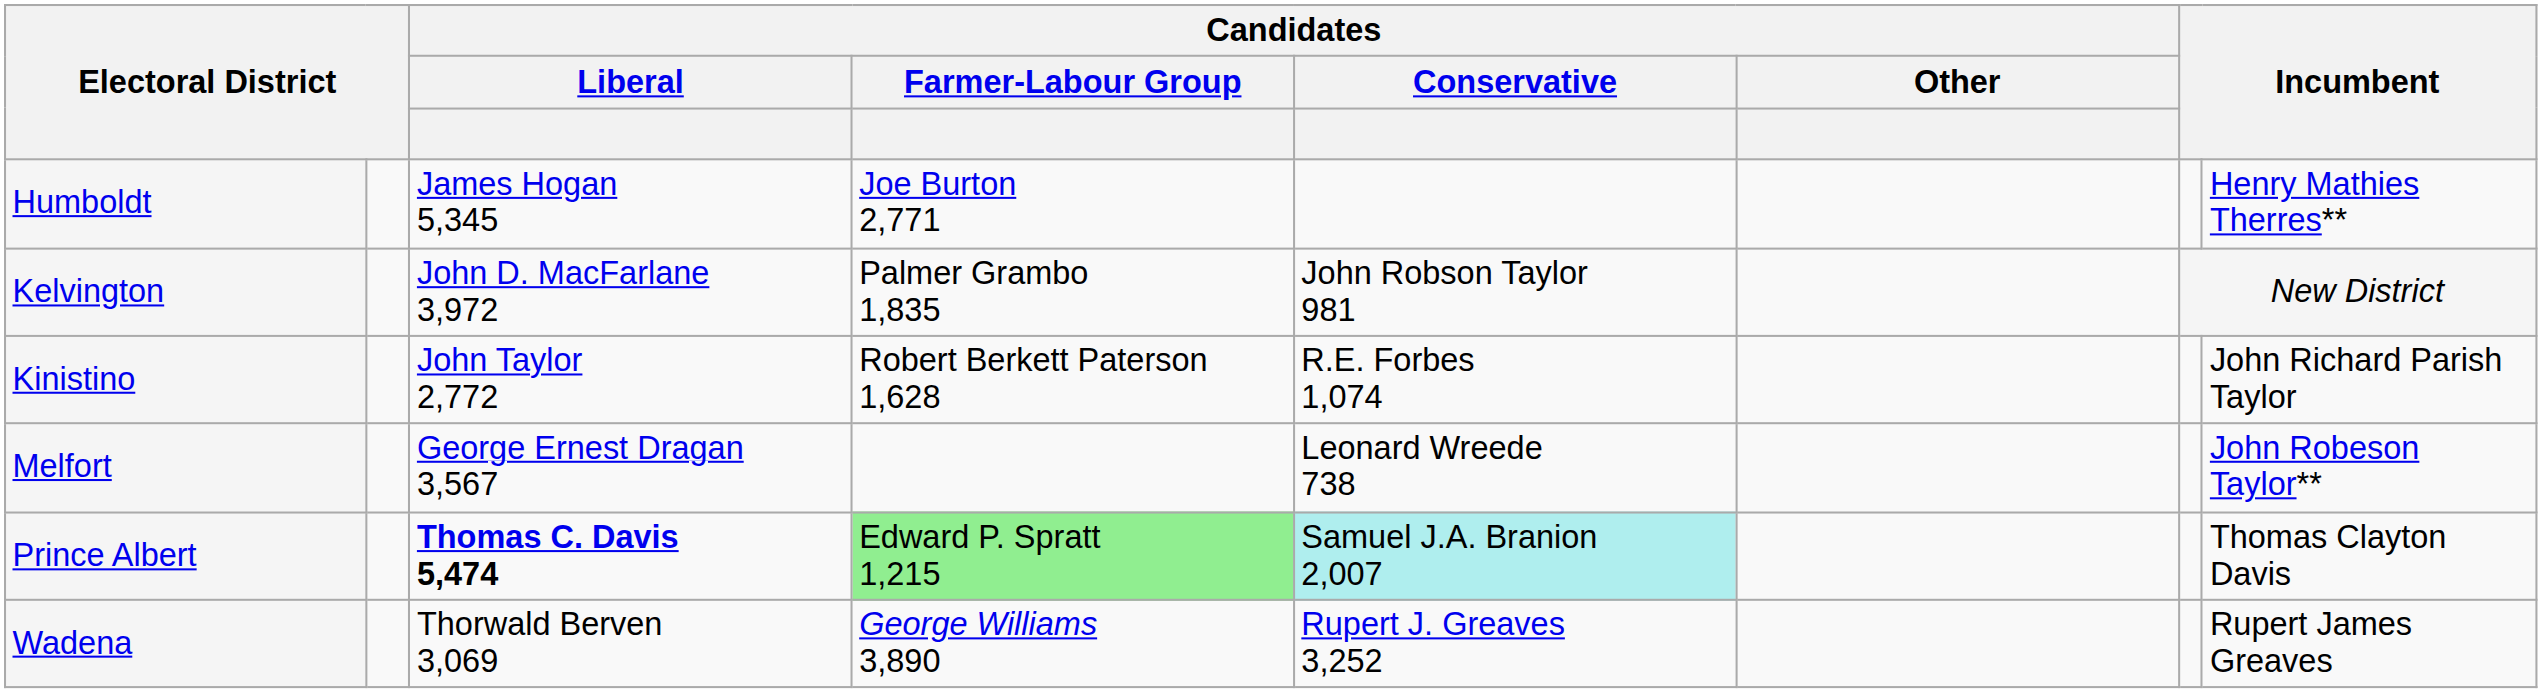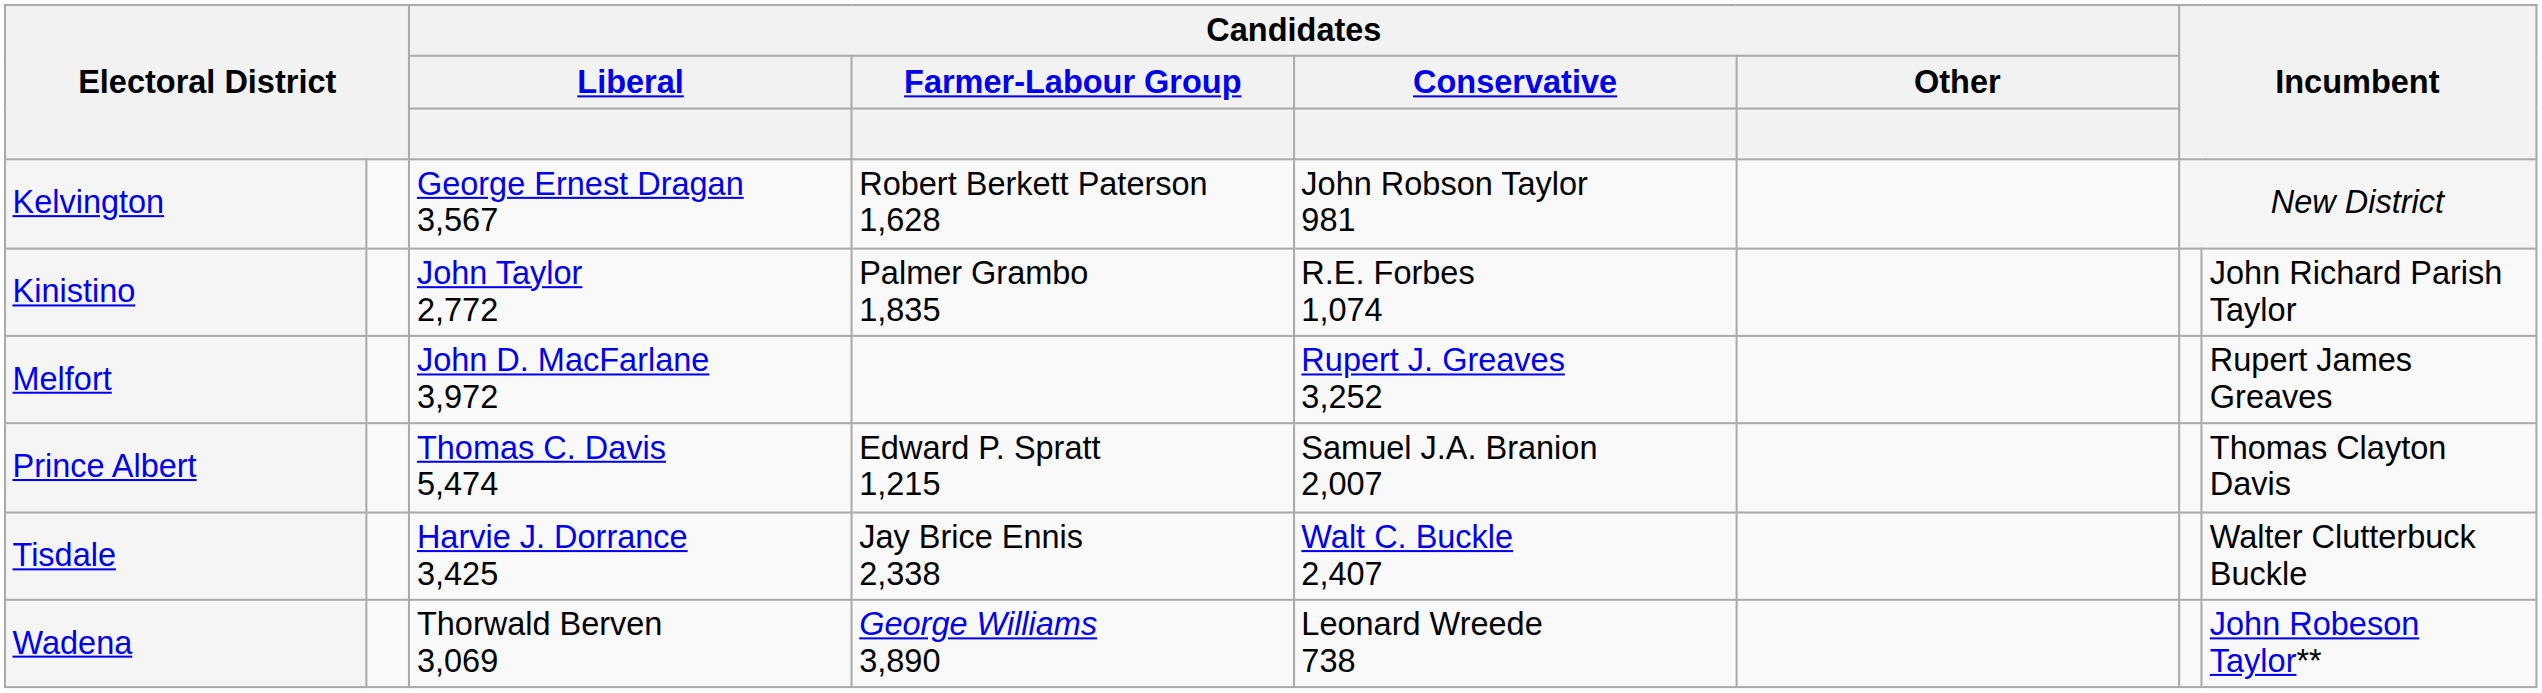- row: Humboldt | James Hogan 5,345 | Joe Burton 2,771 | Henry Mathies Therres**
Kelvington | Candidates / Liberal: John D. MacFarlane 3,972 -> George Ernest Dragan 3,567
Kelvington | Candidates / Farmer-Labour Group: Palmer Grambo 1,835 -> Robert Berkett Paterson 1,628
Kinistino | Candidates / Farmer-Labour Group: Robert Berkett Paterson 1,628 -> Palmer Grambo 1,835
Melfort | Candidates / Liberal: George Ernest Dragan 3,567 -> John D. MacFarlane 3,972
Melfort | Candidates / Conservative: Leonard Wreede 738 -> Rupert J. Greaves 3,252
Melfort | column 8: John Robeson Taylor** -> Rupert James Greaves
Prince Albert | Candidates / Liberal: bold -> normal
Prince Albert | Candidates / Farmer-Labour Group: lightgreen background -> no background
Prince Albert | Candidates / Conservative: paleturquoise background -> no background
+ row: Tisdale | Harvie J. Dorrance 3,425 | Jay Brice Ennis 2,338 | Walt C. Buckle 2,407 | Walter Clutterbuck Buckle
Wadena | Candidates / Conservative: Rupert J. Greaves 3,252 -> Leonard Wreede 738
Wadena | column 8: Rupert James Greaves -> John Robeson Taylor**
